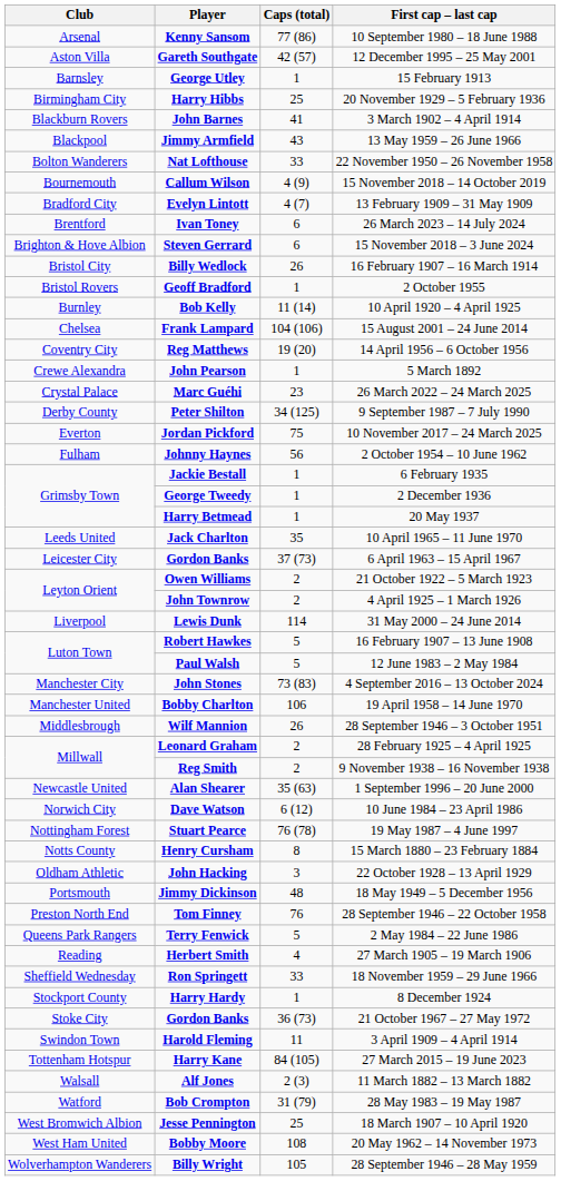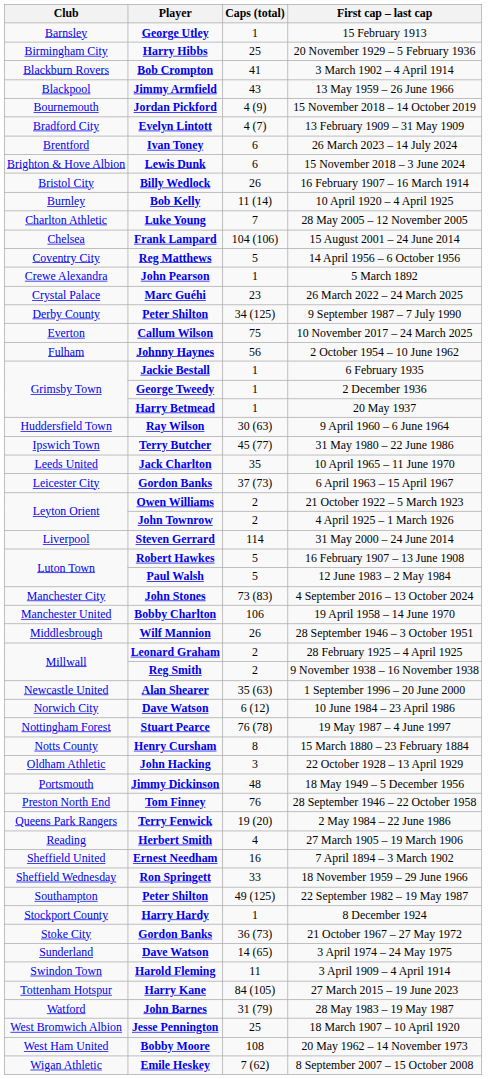- row: Arsenal | Kenny Sansom | 77 (86) | 10 September 1980 – 18 June 1988
- row: Aston Villa | Gareth Southgate | 42 (57) | 12 December 1995 – 25 May 2001
3 March 1902 – 4 April 1914 | Player: John Barnes -> Bob Crompton
- row: Bolton Wanderers | Nat Lofthouse | 33 | 22 November 1950 – 26 November 1958
15 November 2018 – 14 October 2019 | Player: Callum Wilson -> Jordan Pickford
15 November 2018 – 3 June 2024 | Player: Steven Gerrard -> Lewis Dunk
- row: Bristol Rovers | Geoff Bradford | 1 | 2 October 1955
+ row: Charlton Athletic | Luke Young | 7 | 28 May 2005 – 12 November 2005
14 April 1956 – 6 October 1956 | Caps (total): 19 (20) -> 5
10 November 2017 – 24 March 2025 | Player: Jordan Pickford -> Callum Wilson
+ row: Huddersfield Town | Ray Wilson | 30 (63) | 9 April 1960 – 6 June 1964
+ row: Ipswich Town | Terry Butcher | 45 (77) | 31 May 1980 – 22 June 1986
31 May 2000 – 24 June 2014 | Player: Lewis Dunk -> Steven Gerrard
2 May 1984 – 22 June 1986 | Caps (total): 5 -> 19 (20)
+ row: Sheffield United | Ernest Needham | 16 | 7 April 1894 – 3 March 1902
+ row: Southampton | Peter Shilton | 49 (125) | 22 September 1982 – 19 May 1987
+ row: Sunderland | Dave Watson | 14 (65) | 3 April 1974 – 24 May 1975
- row: Walsall | Alf Jones | 2 (3) | 11 March 1882 – 13 March 1882
28 May 1983 – 19 May 1987 | Player: Bob Crompton -> John Barnes
+ row: Wigan Athletic | Emile Heskey | 7 (62) | 8 September 2007 – 15 October 2008
- row: Wolverhampton Wanderers | Billy Wright | 105 | 28 September 1946 – 28 May 1959
